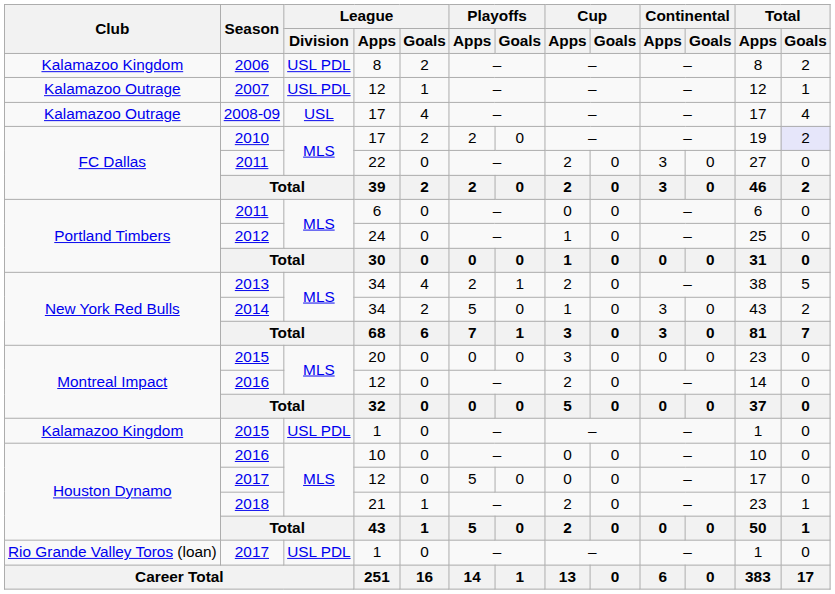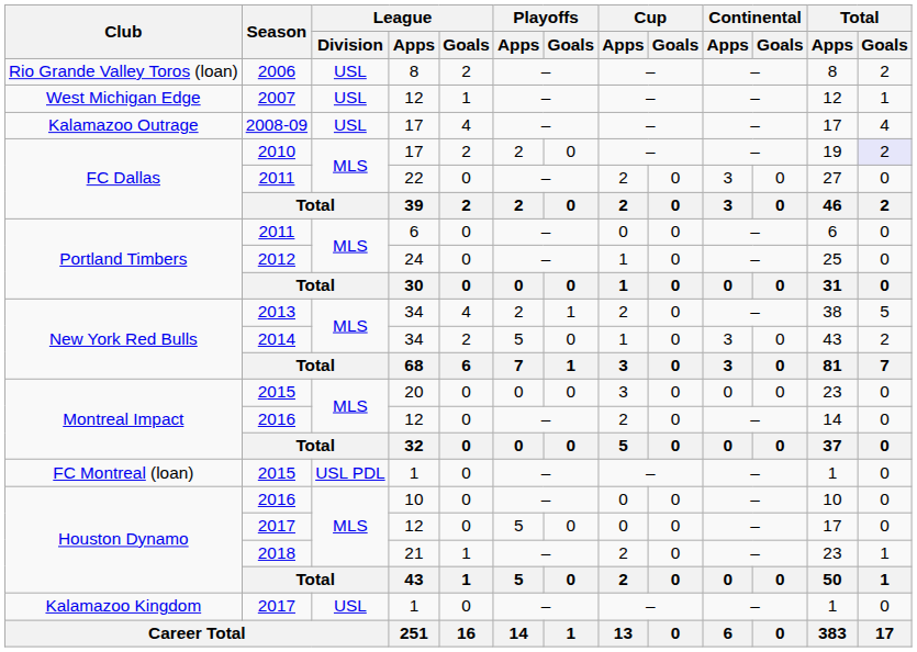2006 | Club: Kalamazoo Kingdom -> Rio Grande Valley Toros (loan)
2006 | League / Division: USL PDL -> USL
2007 | Club: Kalamazoo Outrage -> West Michigan Edge
2007 | League / Division: USL PDL -> USL
2015 / 1 | Club: Kalamazoo Kingdom -> FC Montreal (loan)
2017 / 1 | Club: Rio Grande Valley Toros (loan) -> Kalamazoo Kingdom
2017 / 1 | League / Division: USL PDL -> USL
